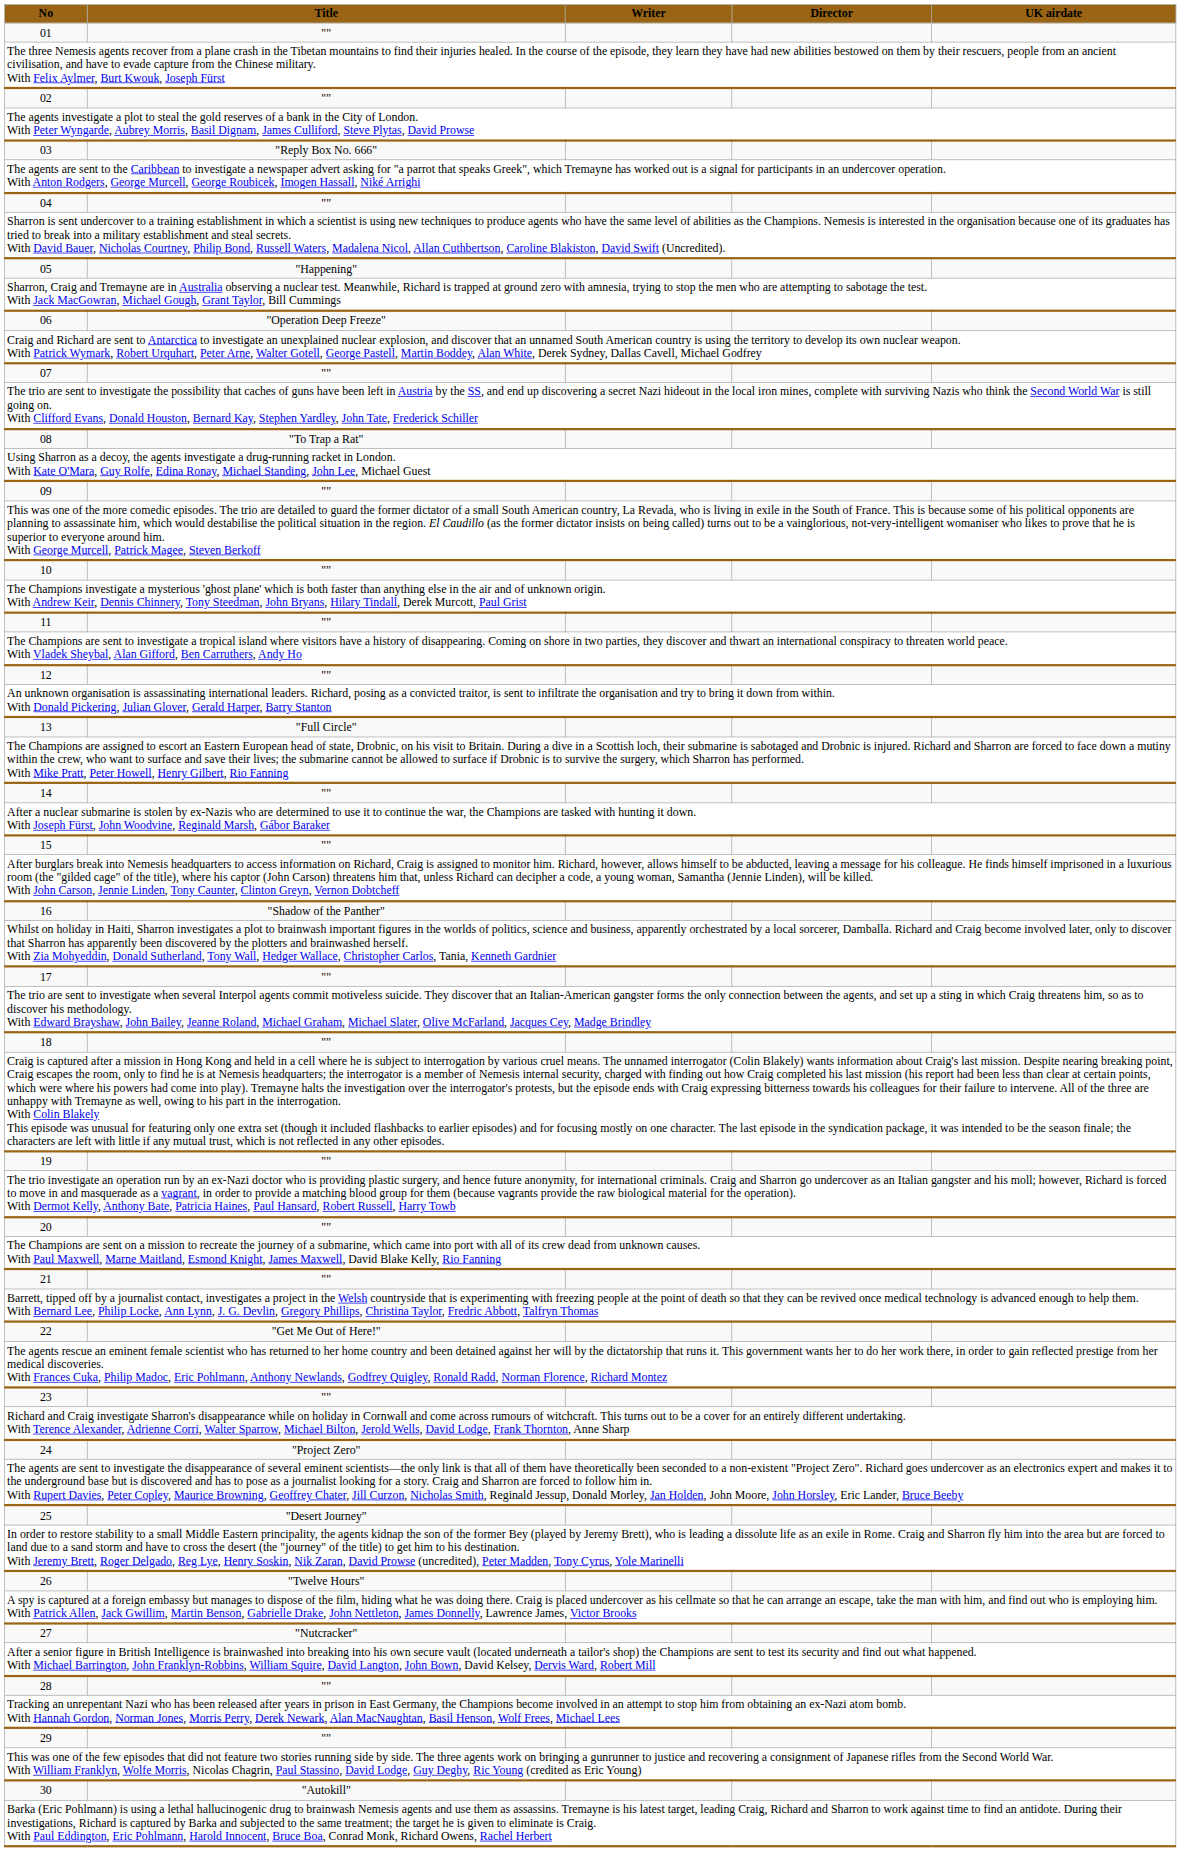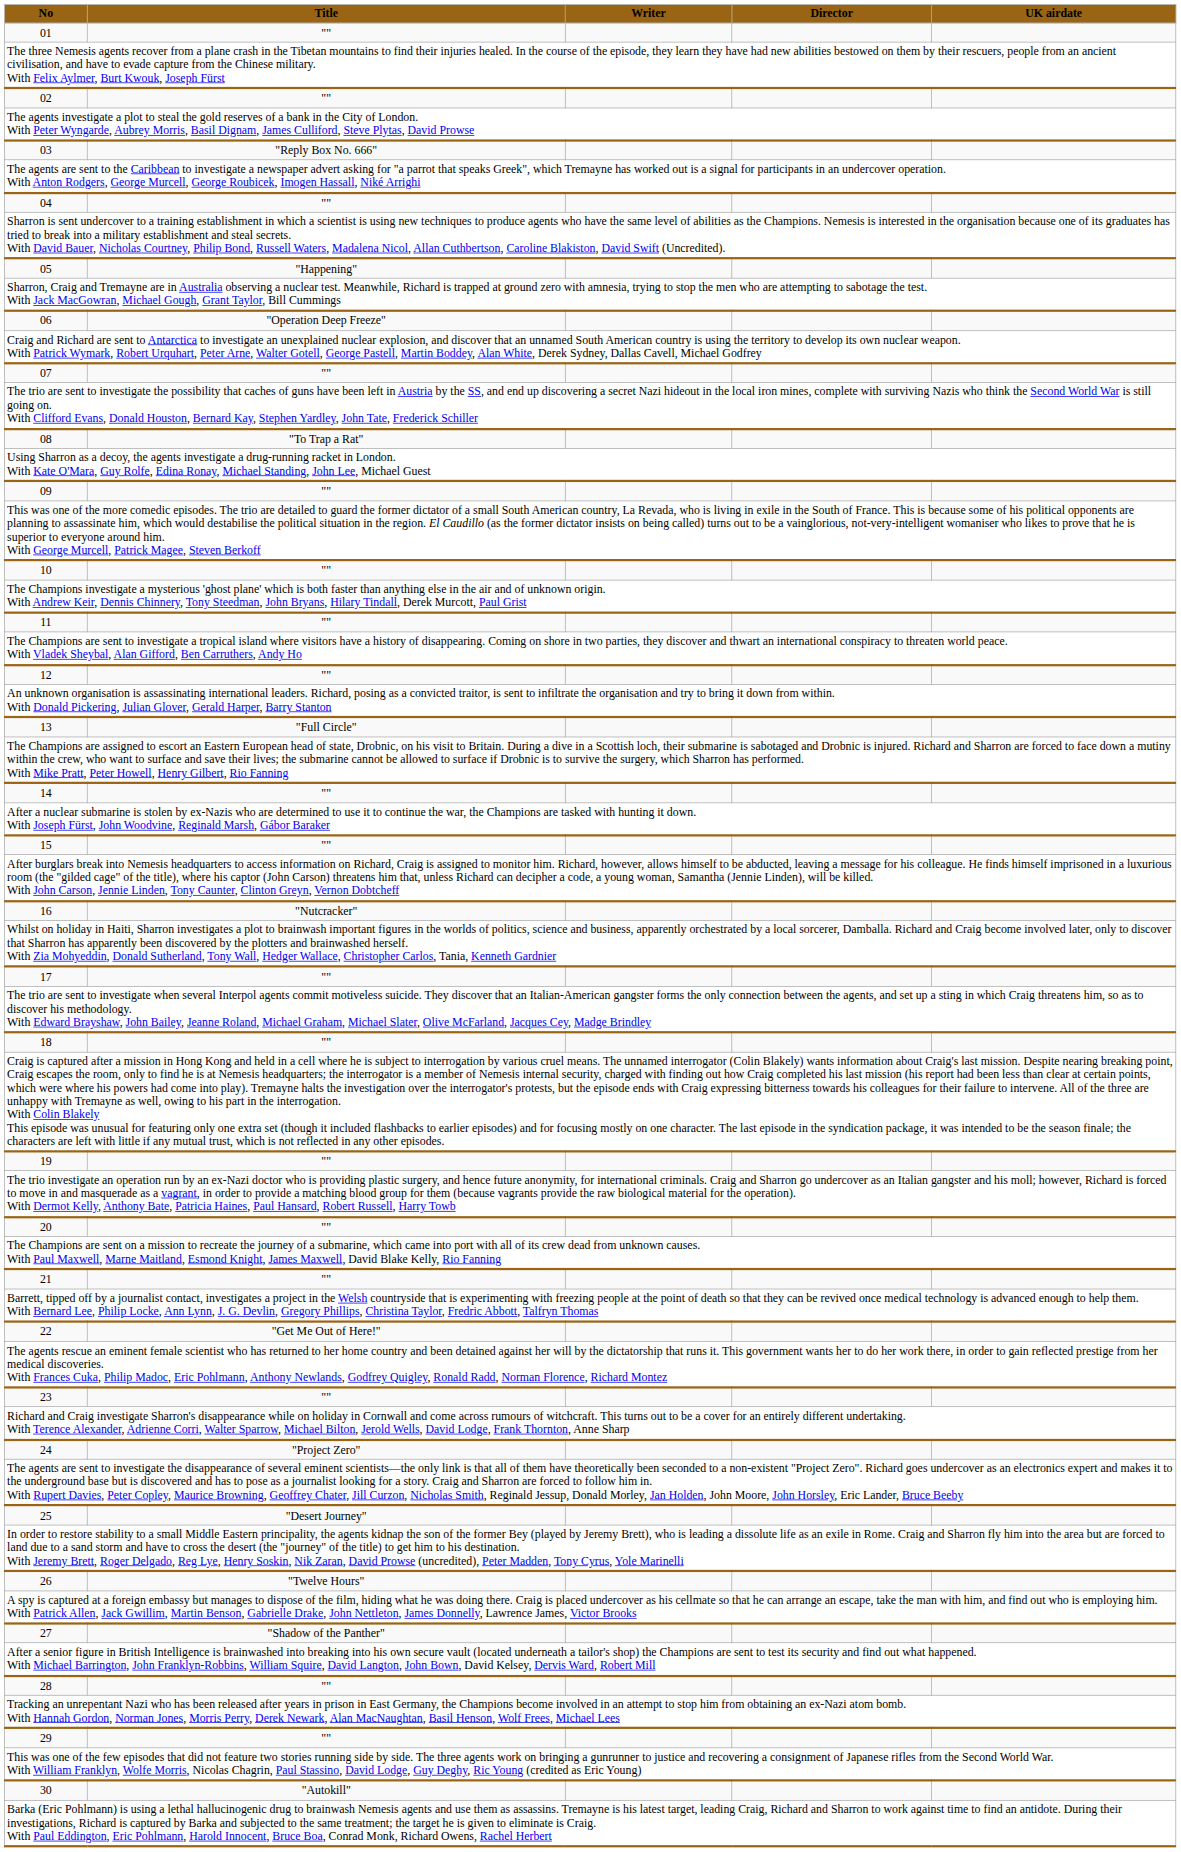16 | Title: "Shadow of the Panther" -> "Nutcracker"
27 | Title: "Nutcracker" -> "Shadow of the Panther"
